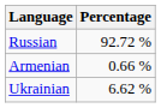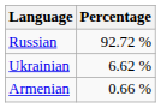rows swapped: Ukrainian <-> Armenian
